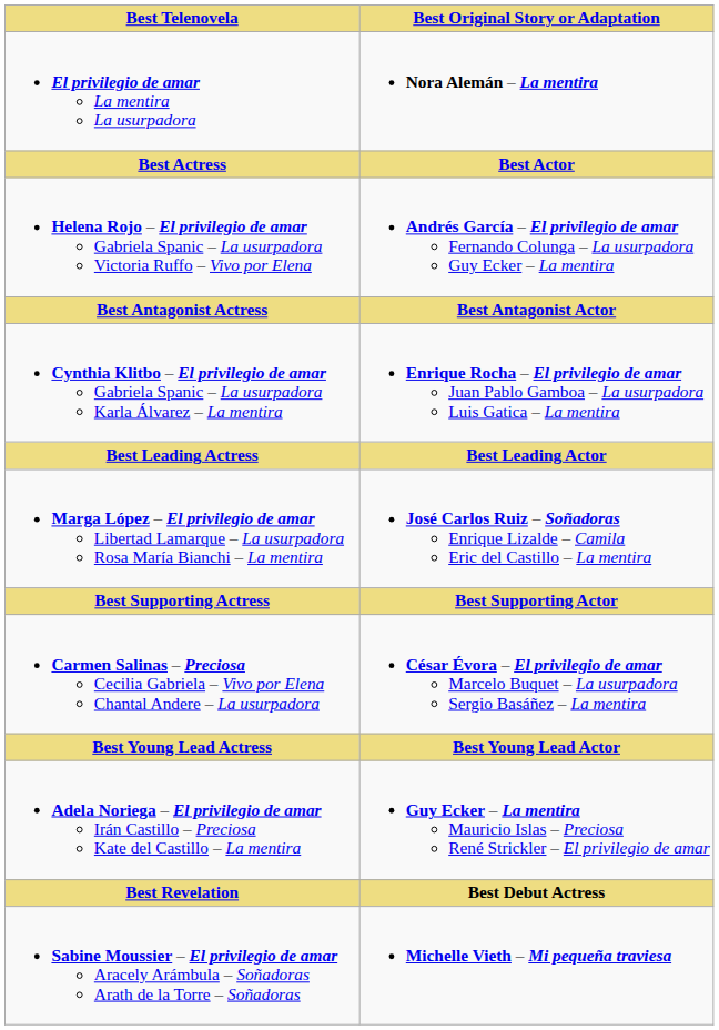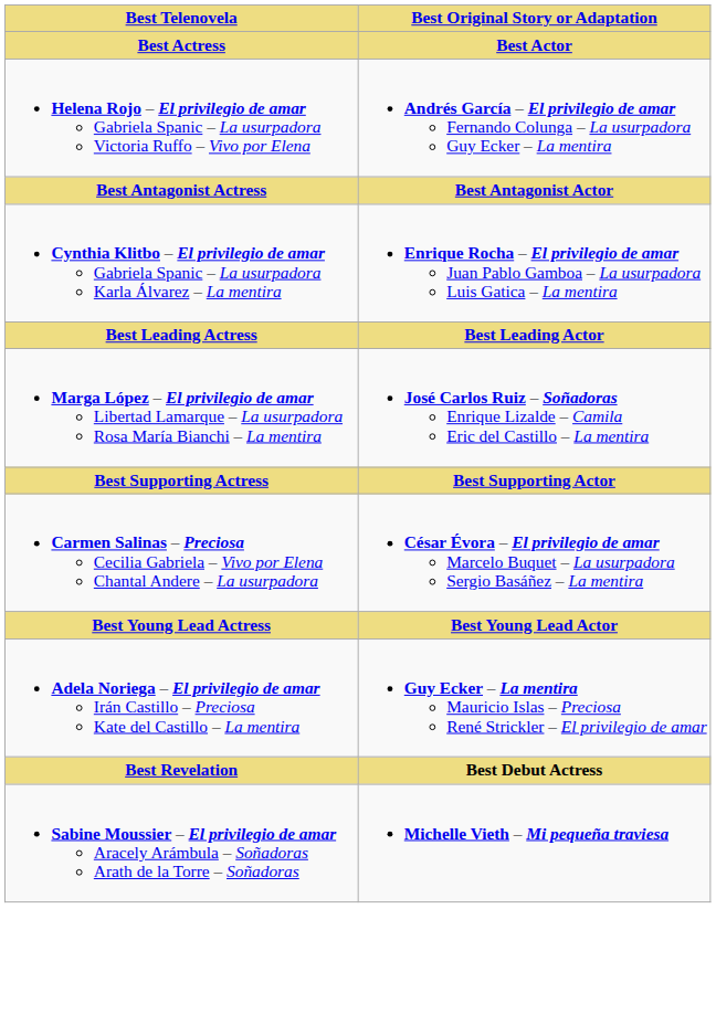- row: El privilegio de amar La mentira La usurpadora | Nora Alemán – La mentira
